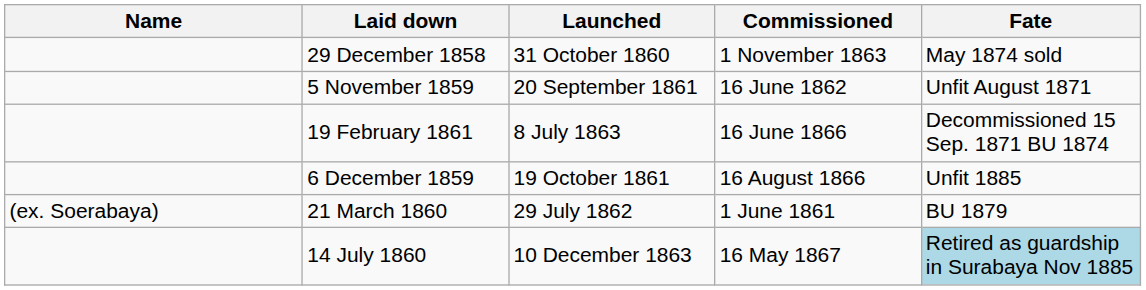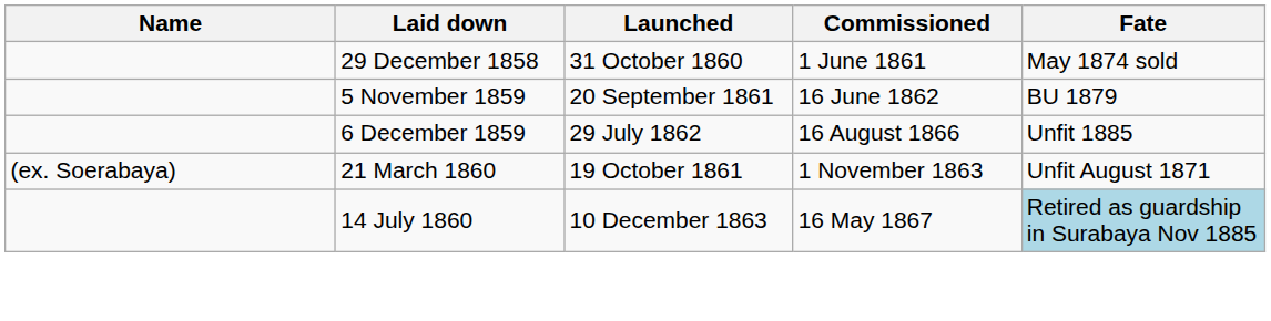29 December 1858 | Commissioned: 1 November 1863 -> 1 June 1861
5 November 1859 | Fate: Unfit August 1871 -> BU 1879
- row: 19 February 1861 | 8 July 1863 | 16 June 1866 | Decommissioned 15 Sep. 1871 BU 1874
6 December 1859 | Launched: 19 October 1861 -> 29 July 1862
21 March 1860 | Launched: 29 July 1862 -> 19 October 1861
21 March 1860 | Commissioned: 1 June 1861 -> 1 November 1863
21 March 1860 | Fate: BU 1879 -> Unfit August 1871
